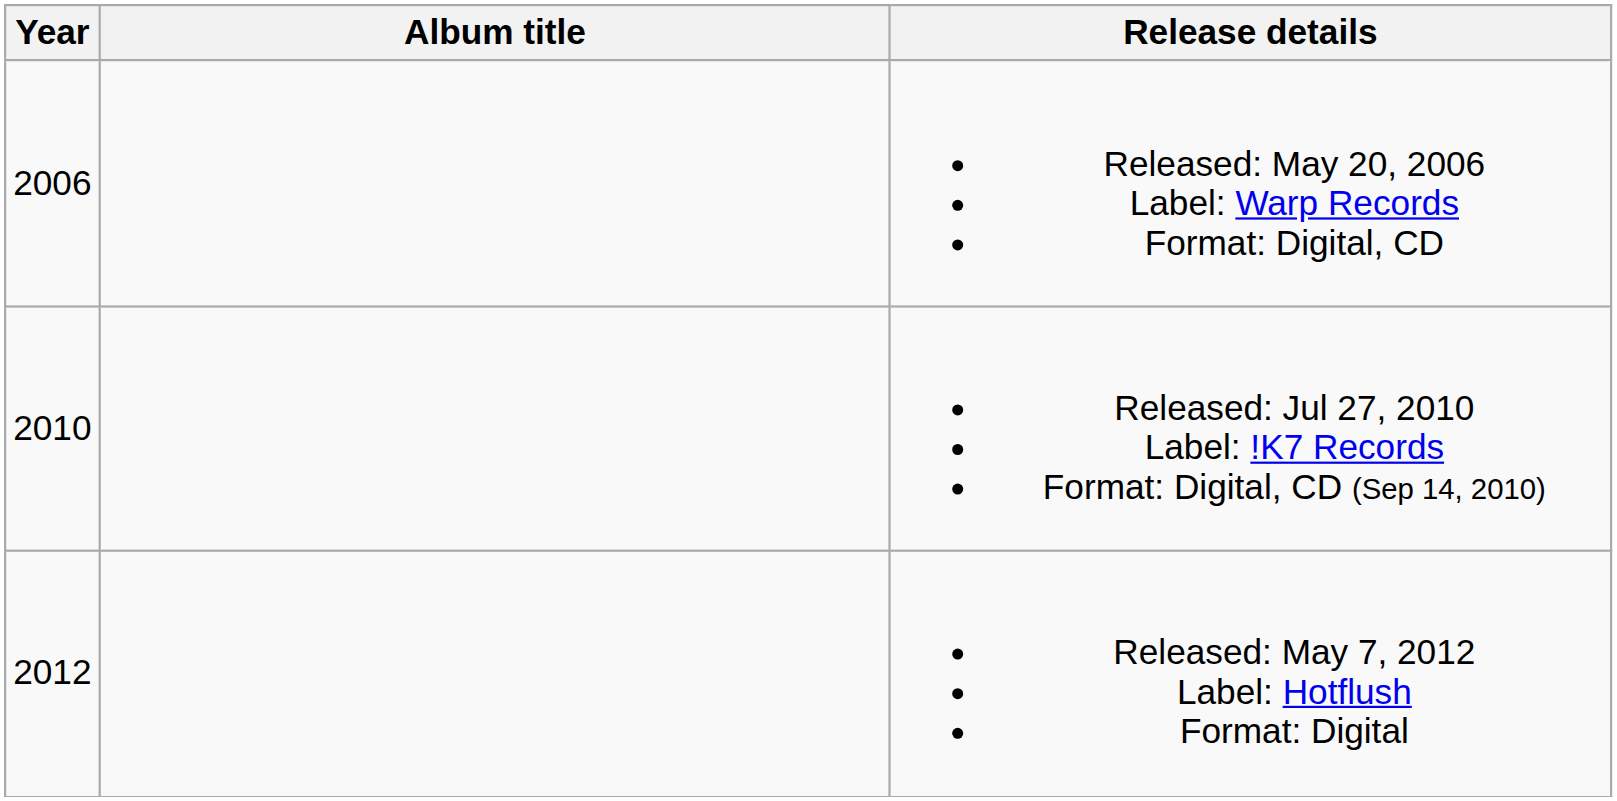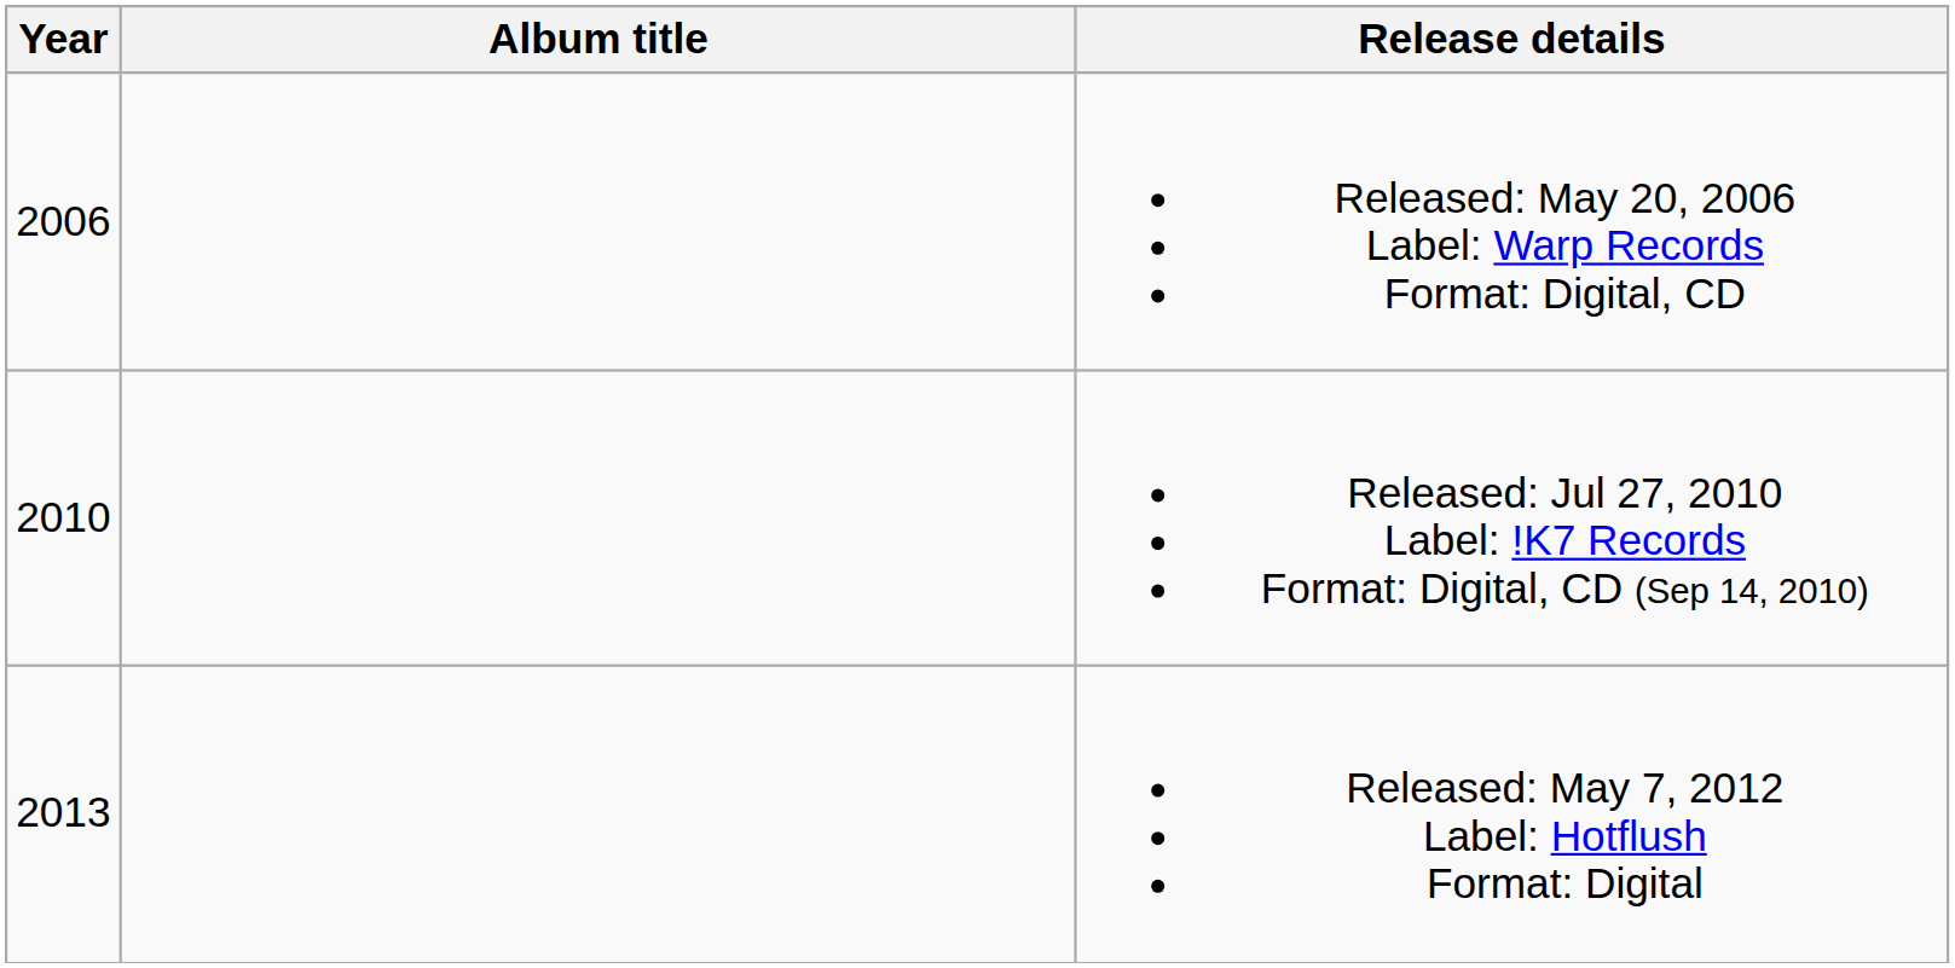Released: May 7, 2012 Label: Hotflush Format: Digital | Year: 2012 -> 2013
